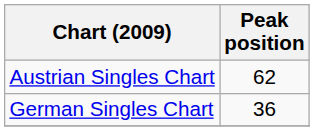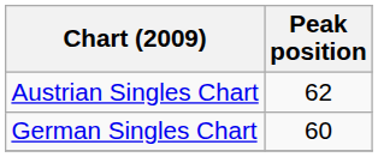German Singles Chart | Peak position: 36 -> 60
